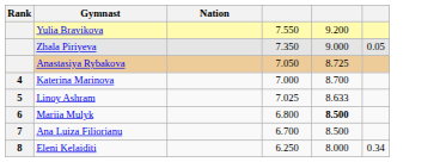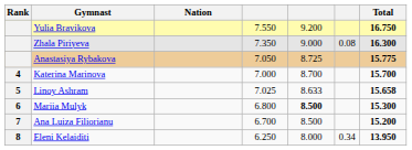+ column: Total | 16.750 | 16.300 | 15.775 | 15.700 | 15.658 | 15.300 | 15.200 | 13.950
Zhala Piriyeva | column 6: 0.05 -> 0.08
